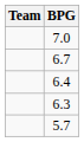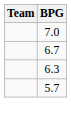- row: 6.4
